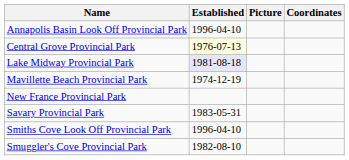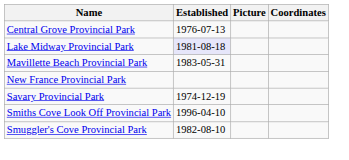- row: Annapolis Basin Look Off Provincial Park | 1996-04-10
Central Grove Provincial Park | Established: lightyellow background -> no background
Mavillette Beach Provincial Park | Established: 1974-12-19 -> 1983-05-31
Savary Provincial Park | Established: 1983-05-31 -> 1974-12-19
